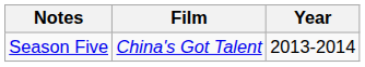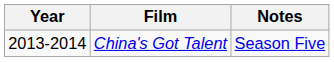columns swapped: Year <-> Notes
